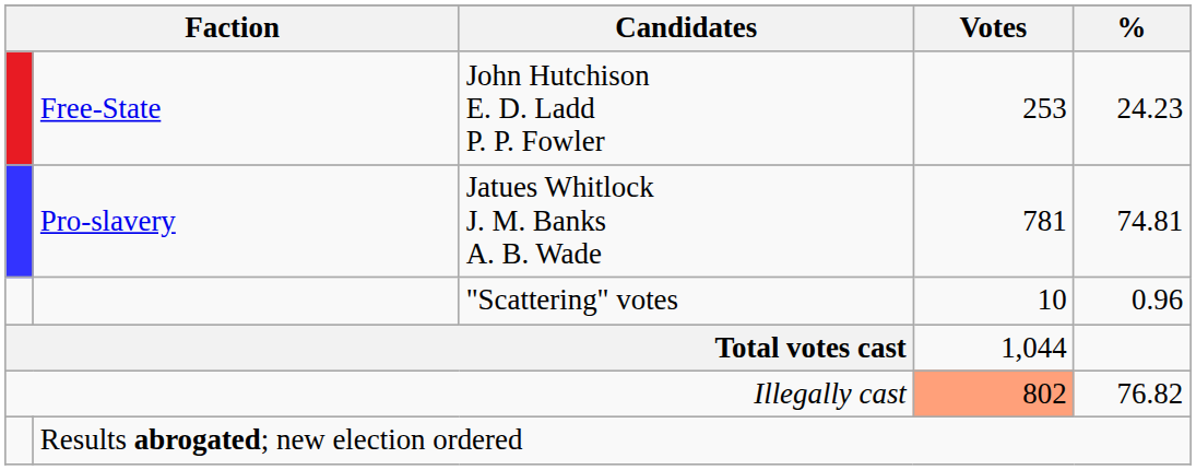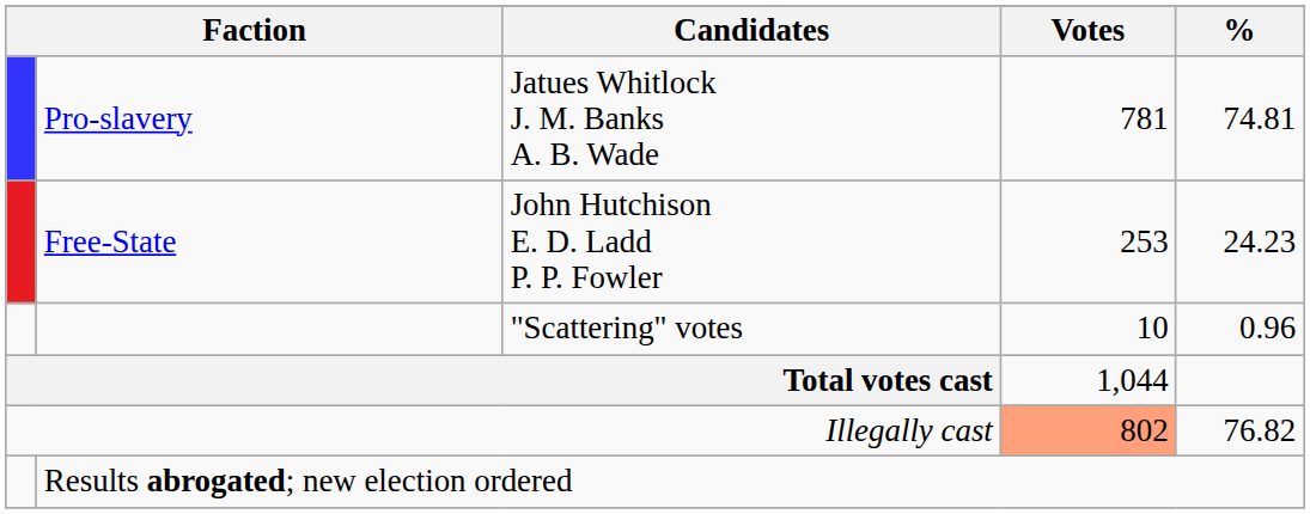rows swapped: Pro-slavery <-> Free-State
